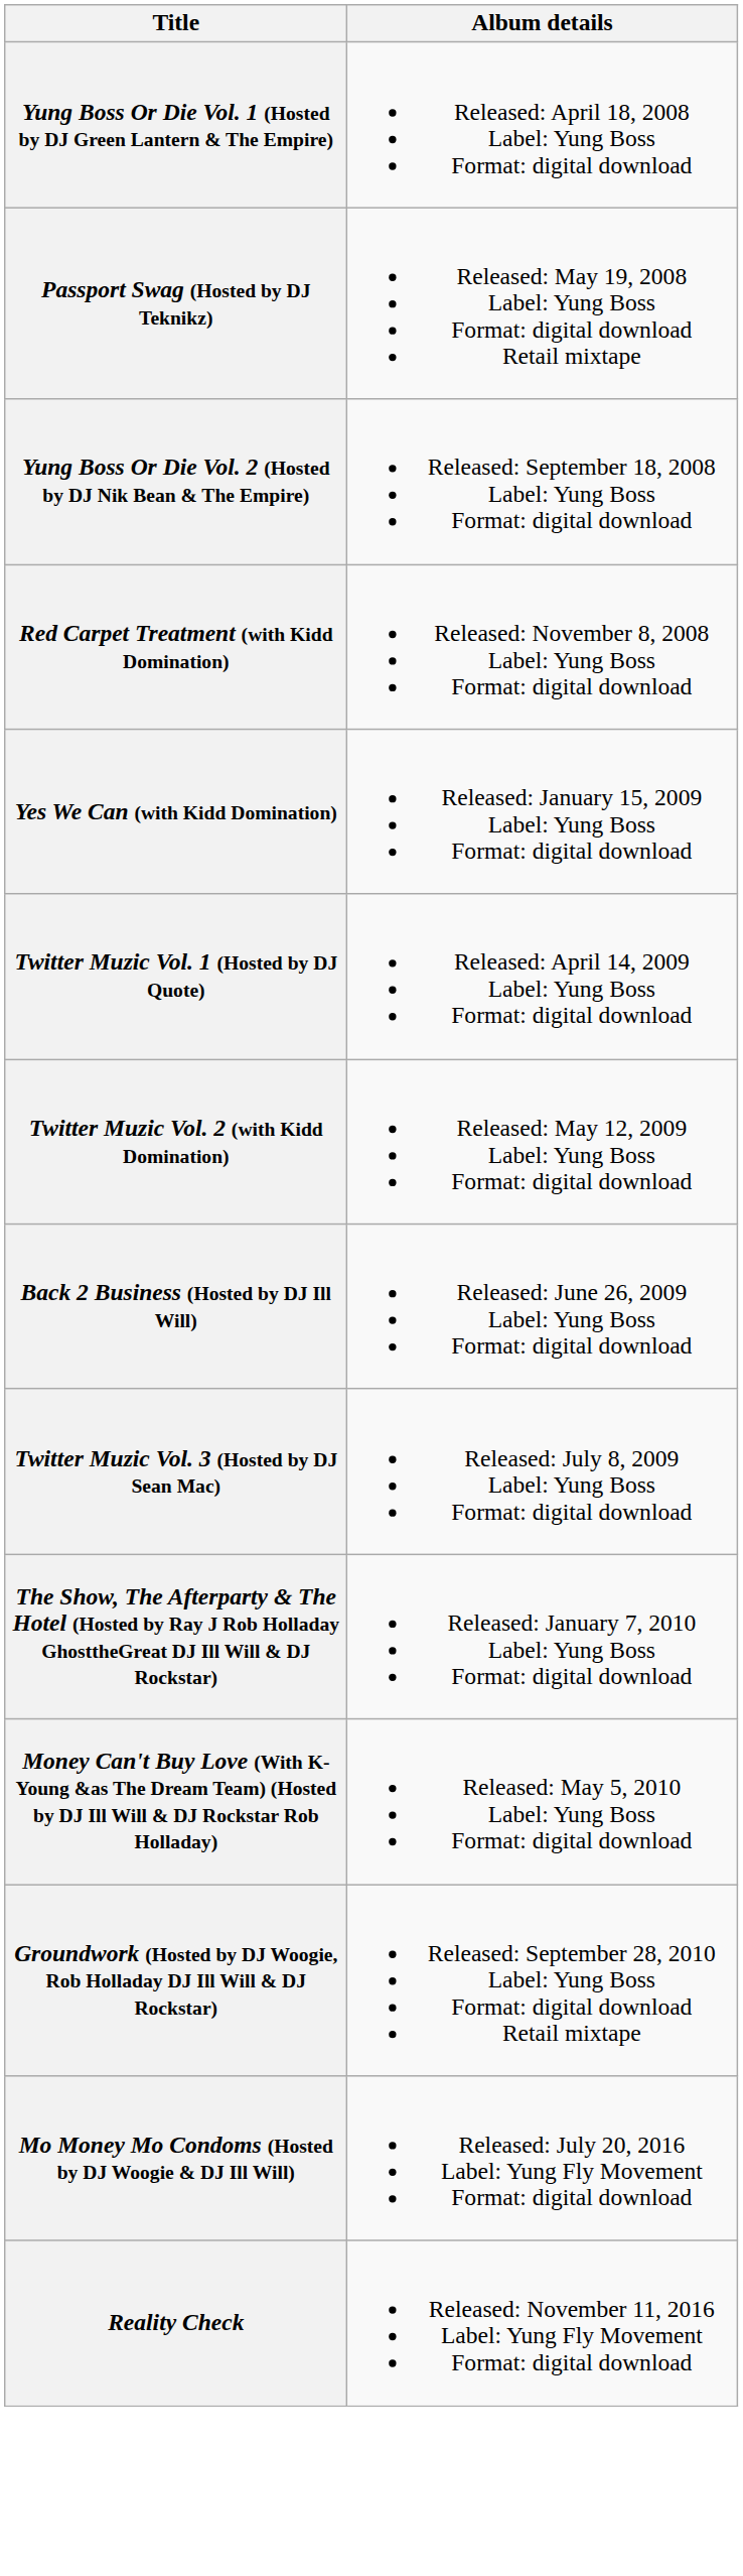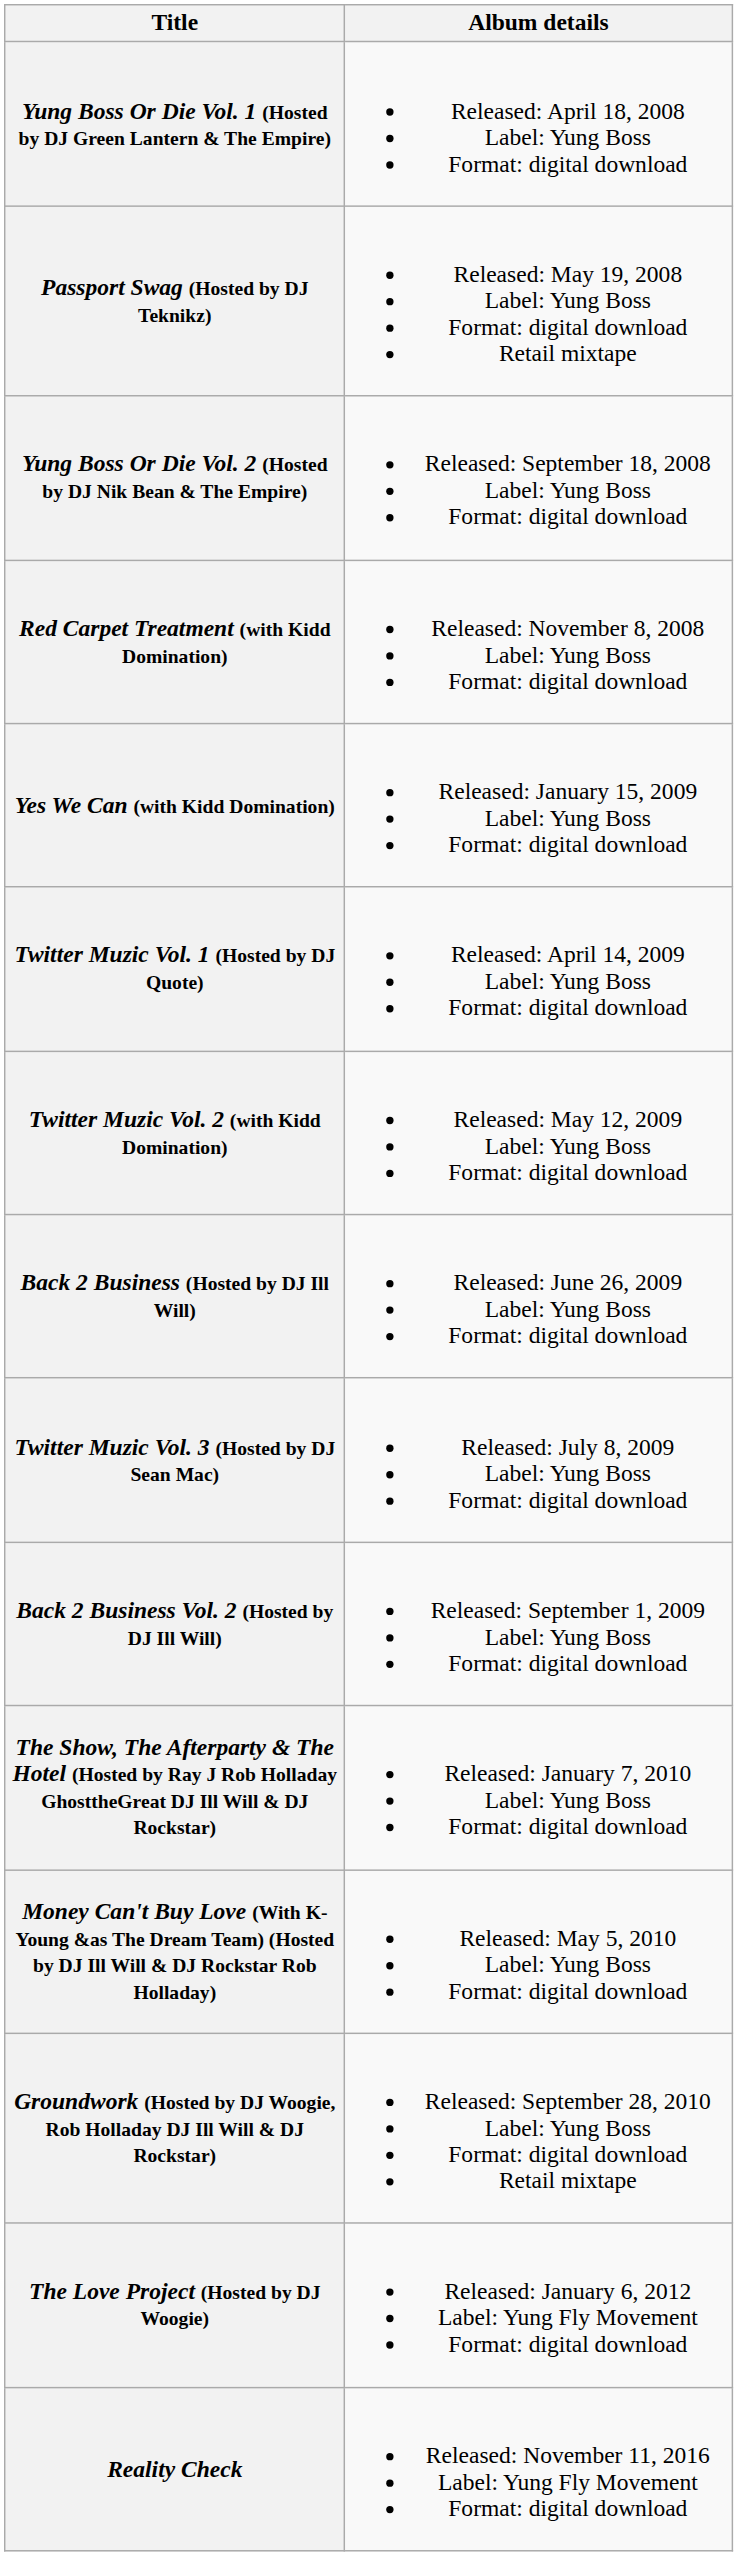+ row: Back 2 Business Vol. 2 (Hosted by DJ Ill Will) | Released: September 1, 2009 Label: Yung Boss Format: digital download
+ row: The Love Project (Hosted by DJ Woogie) | Released: January 6, 2012 Label: Yung Fly Movement Format: digital download
- row: Mo Money Mo Condoms (Hosted by DJ Woogie & DJ Ill Will) | Released: July 20, 2016 Label: Yung Fly Movement Format: digital download
